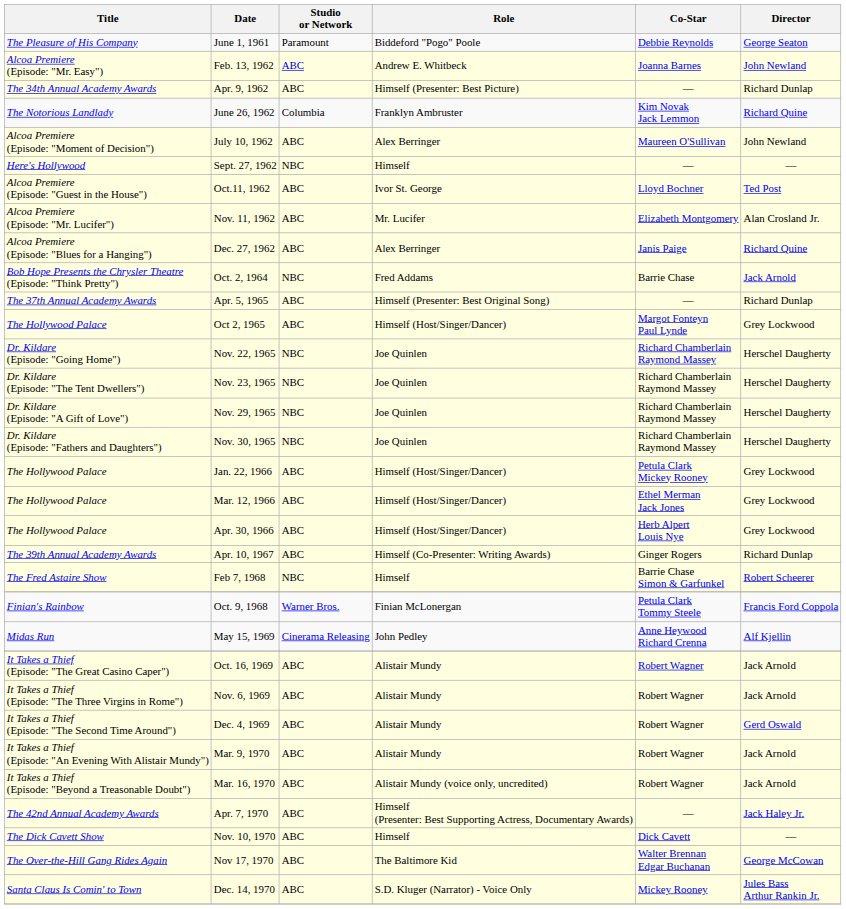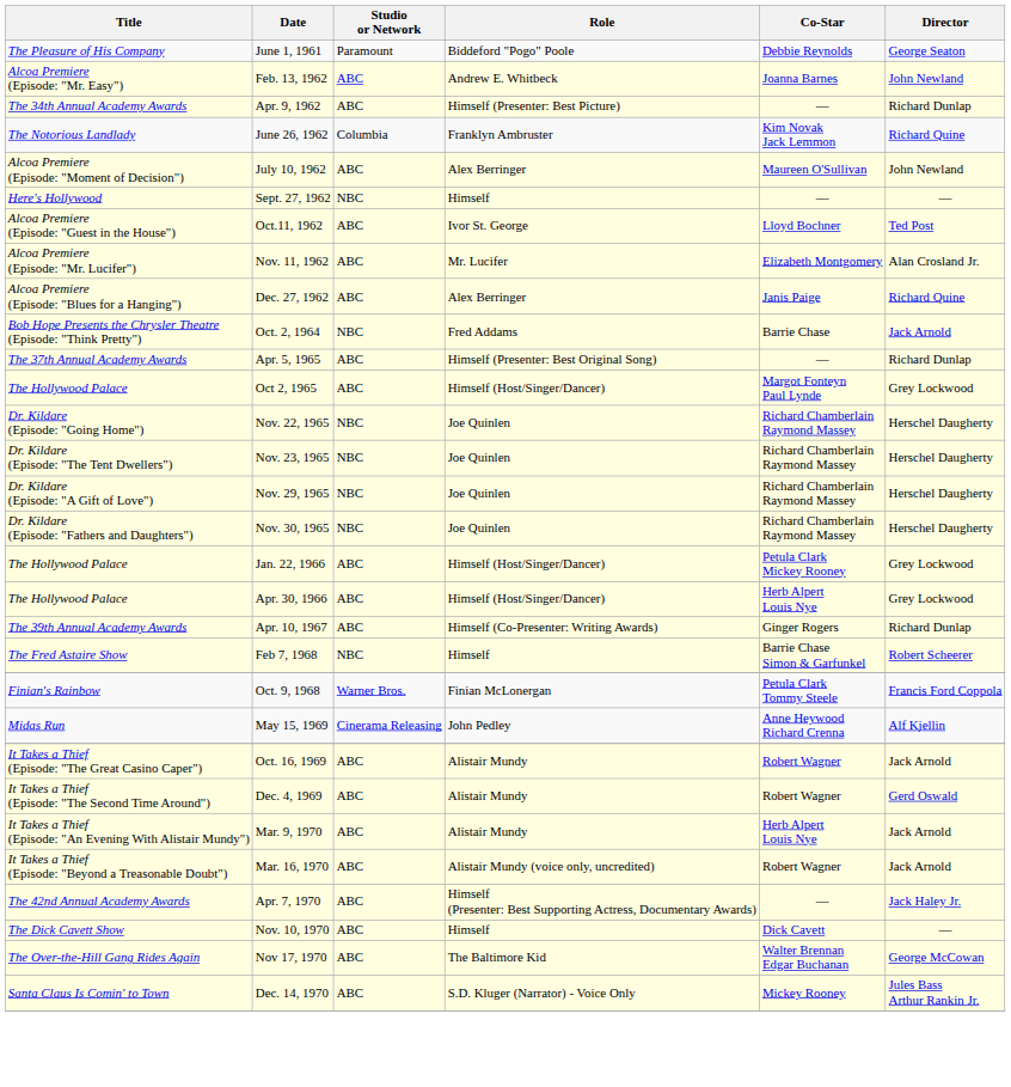- row: The Hollywood Palace | Mar. 12, 1966 | ABC | Himself (Host/Singer/Dancer) | Ethel Merman Jack Jones | Grey Lockwood
- row: It Takes a Thief (Episode: "The Three Virgins in Rome") | Nov. 6, 1969 | ABC | Alistair Mundy | Robert Wagner | Jack Arnold
Mar. 9, 1970 | Co-Star: Robert Wagner -> Herb Alpert Louis Nye
